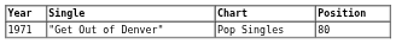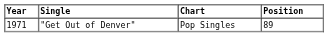"Get Out of Denver" | Position: 80 -> 89
